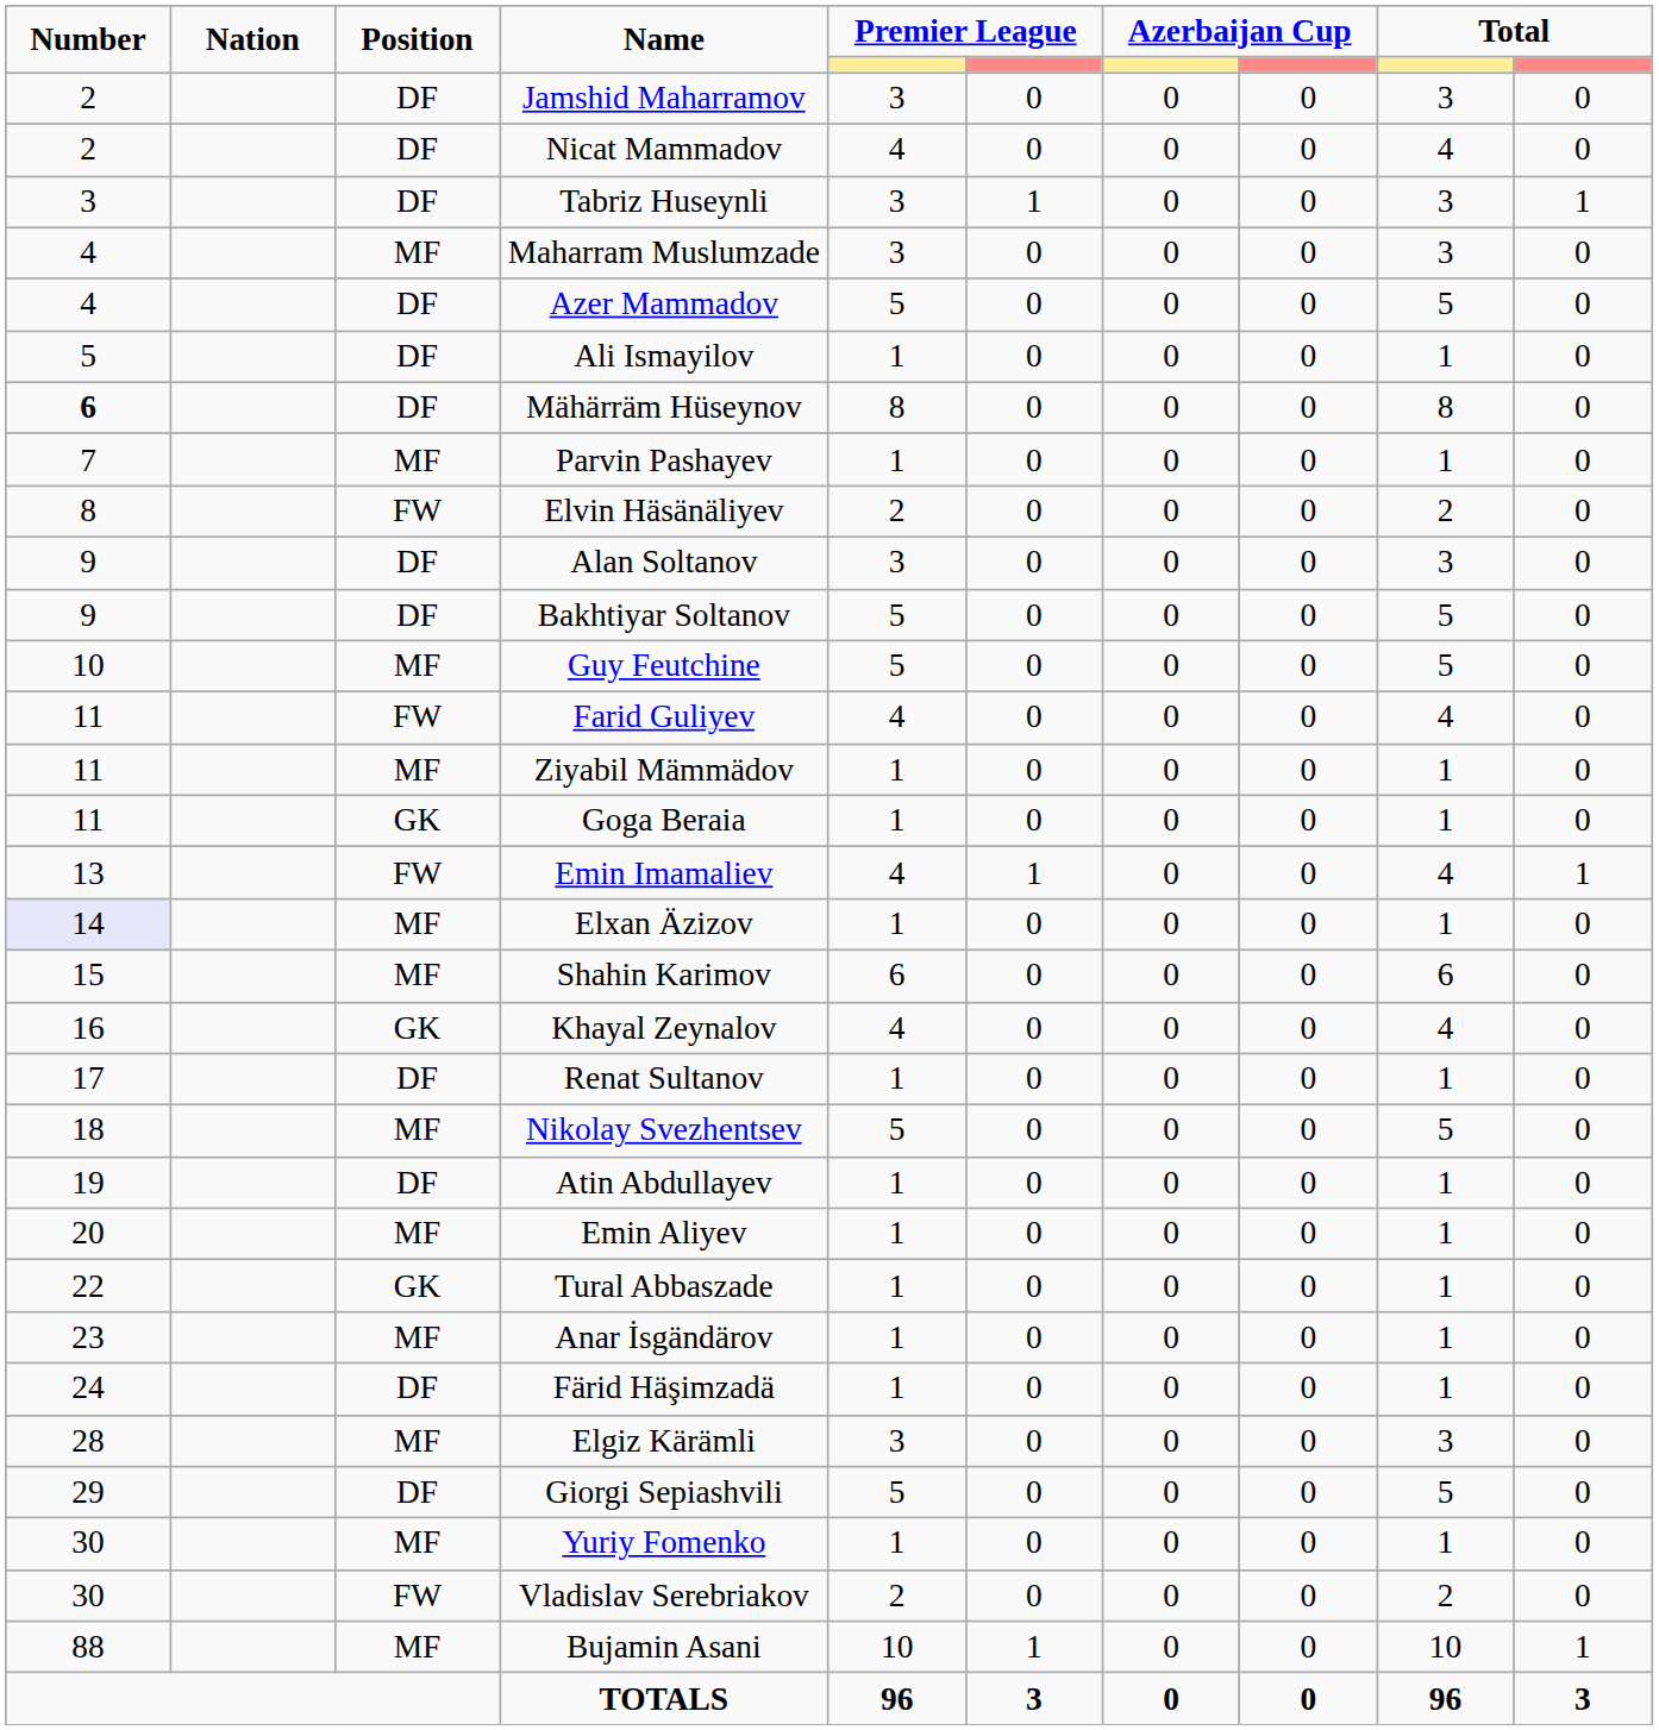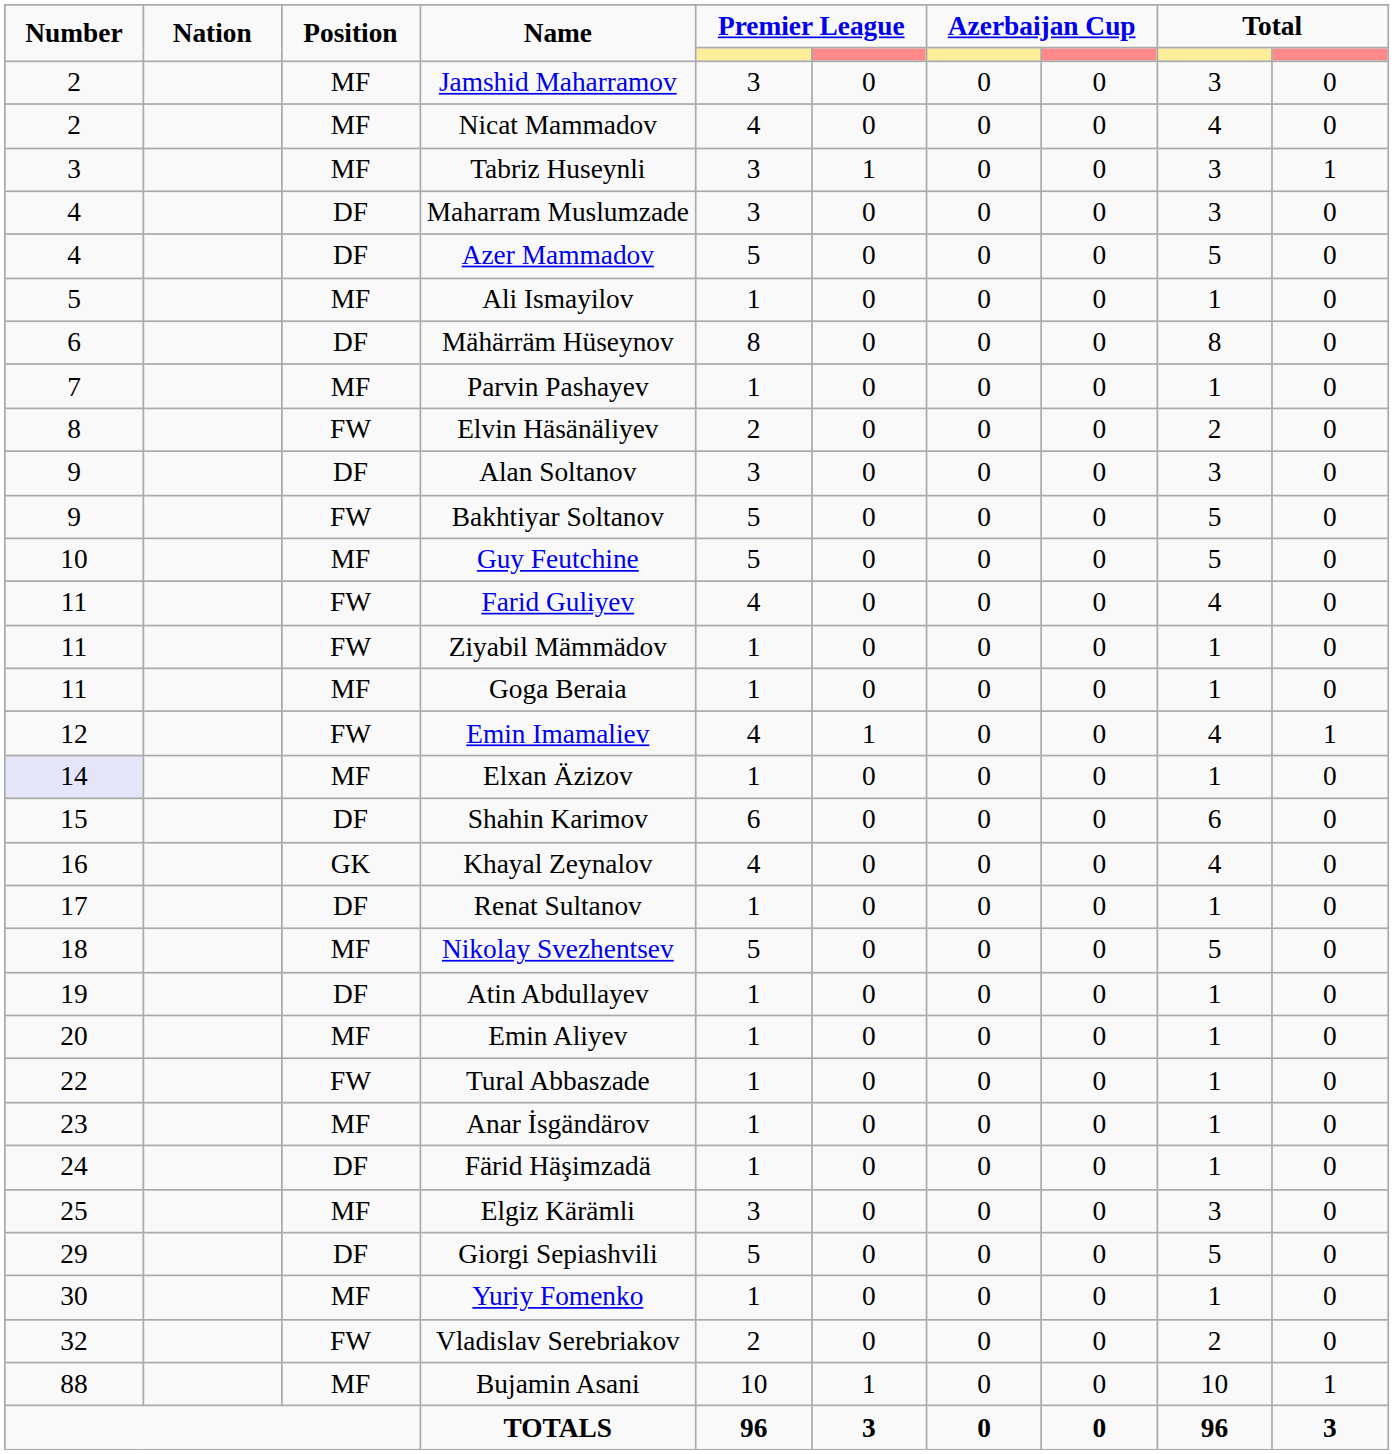Jamshid Maharramov | Position: DF -> MF
Nicat Mammadov | Position: DF -> MF
Tabriz Huseynli | Position: DF -> MF
Maharram Muslumzade | Position: MF -> DF
Ali Ismayilov | Position: DF -> MF
Mähärräm Hüseynov | Number: bold -> normal
Bakhtiyar Soltanov | Position: DF -> FW
Ziyabil Mämmädov | Position: MF -> FW
Goga Beraia | Position: GK -> MF
Emin Imamaliev | Number: 13 -> 12
Shahin Karimov | Position: MF -> DF
Tural Abbaszade | Position: GK -> FW
Elgiz Kärämli | Number: 28 -> 25
Vladislav Serebriakov | Number: 30 -> 32
